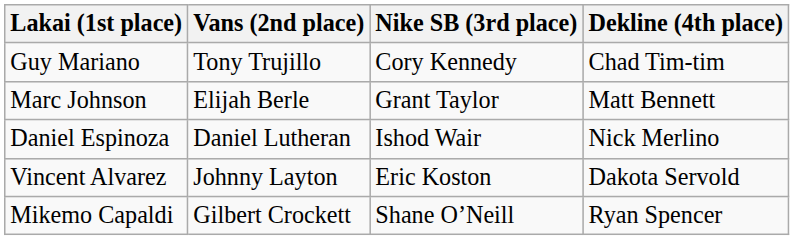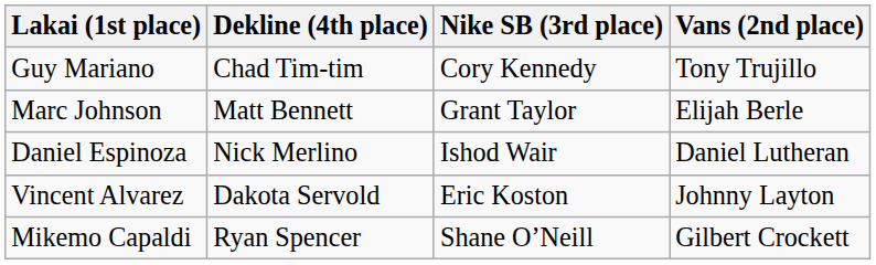columns swapped: Vans (2nd place) <-> Dekline (4th place)
